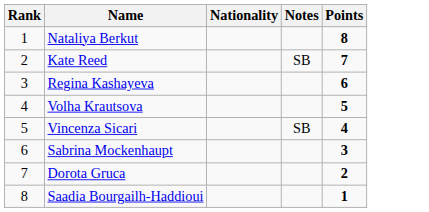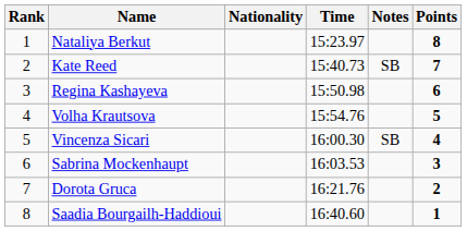+ column: Time | 15:23.97 | 15:40.73 | 15:50.98 | 15:54.76 | 16:00.30 | 16:03.53 | 16:21.76 | 16:40.60
